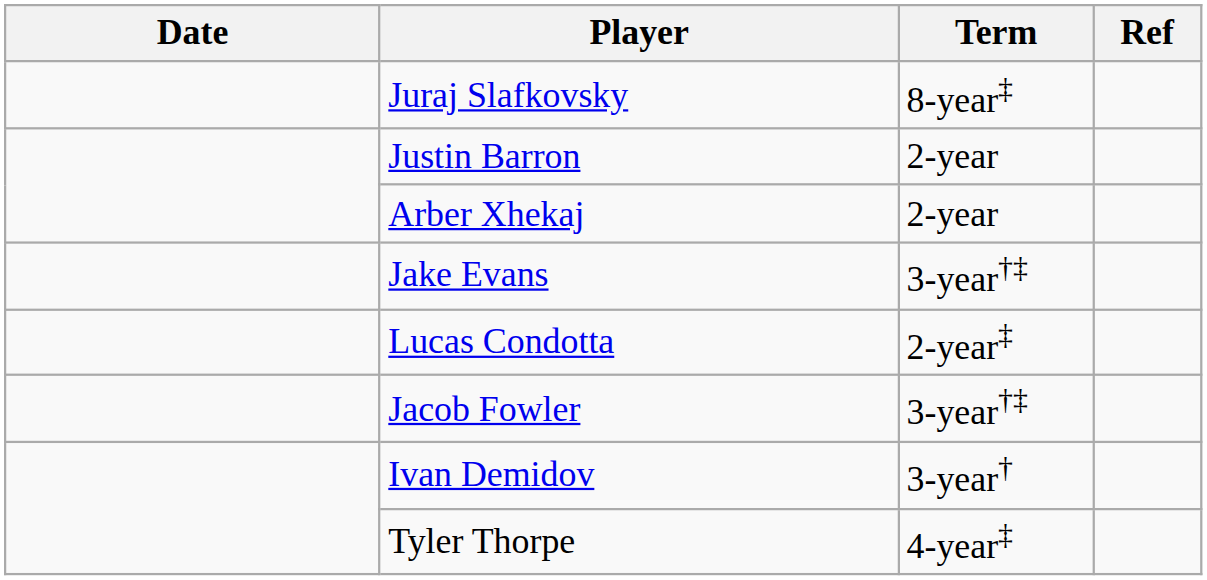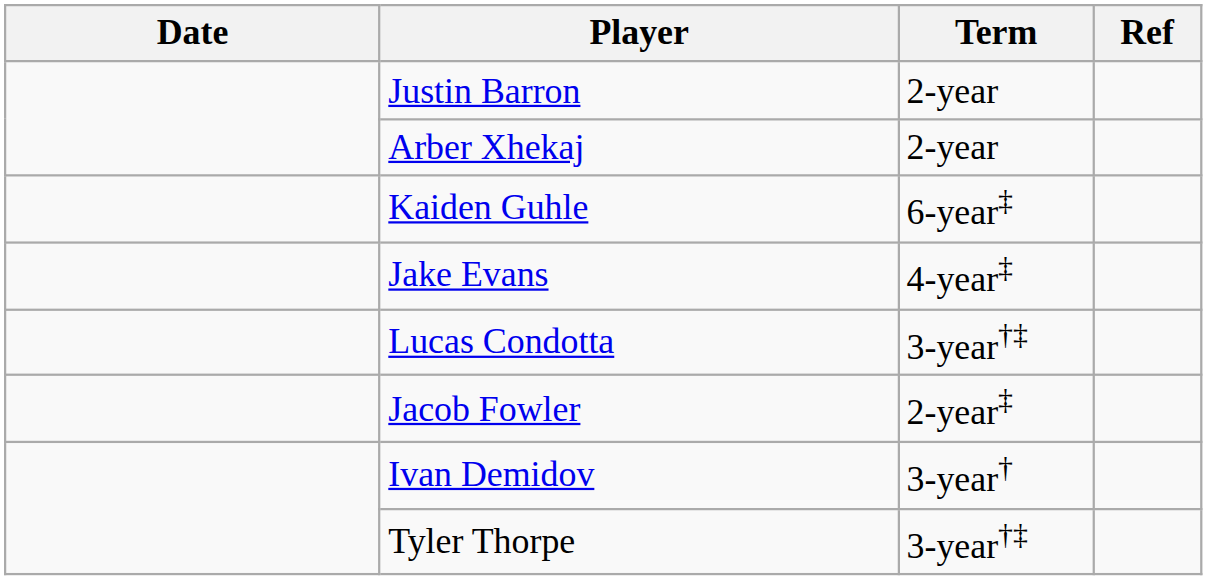- row: Juraj Slafkovsky | 8-year‡
+ row: Kaiden Guhle | 6-year‡
Jake Evans | Term: 3-year†‡ -> 4-year‡
Lucas Condotta | Term: 2-year‡ -> 3-year†‡
Jacob Fowler | Term: 3-year†‡ -> 2-year‡
Tyler Thorpe | Term: 4-year‡ -> 3-year†‡
